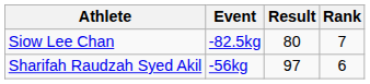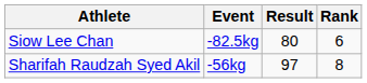Siow Lee Chan | Rank: 7 -> 6
Sharifah Raudzah Syed Akil | Rank: 6 -> 8
